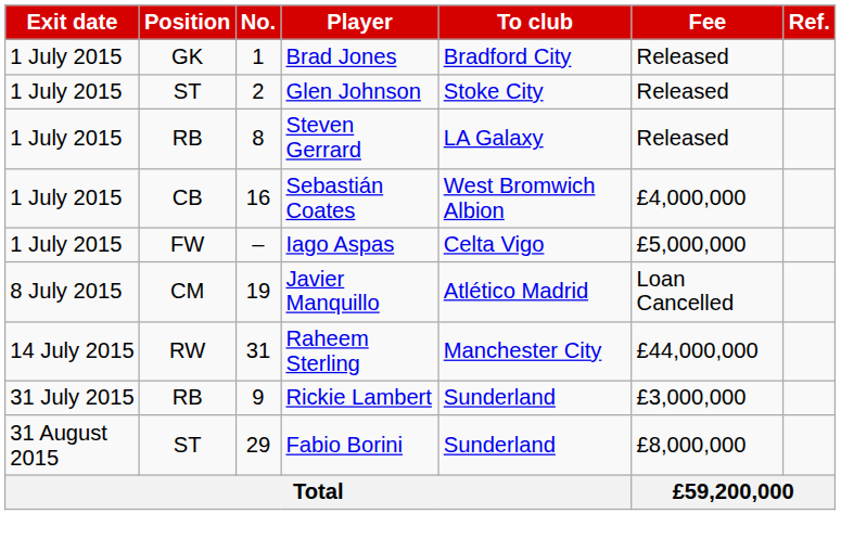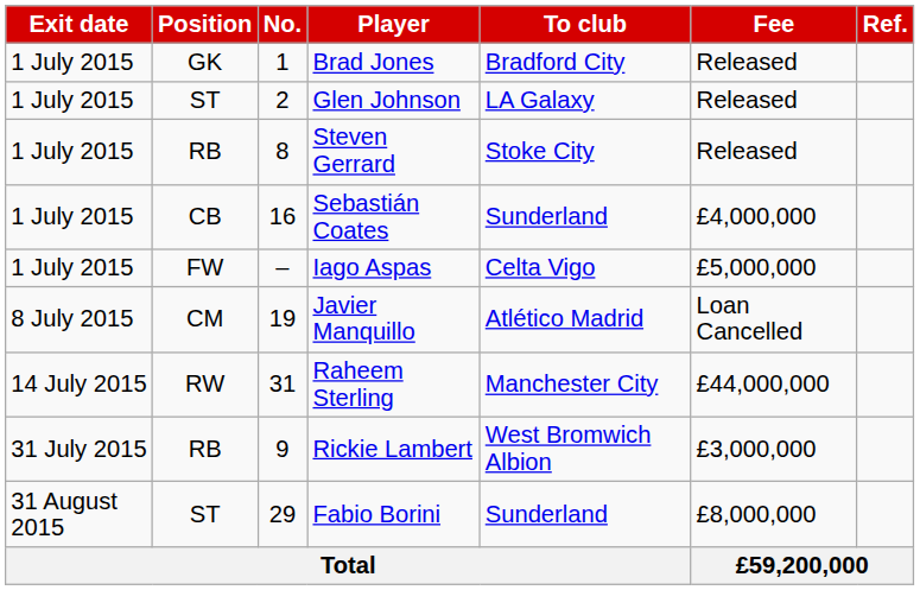Glen Johnson | To club: Stoke City -> LA Galaxy
Steven Gerrard | To club: LA Galaxy -> Stoke City
Sebastián Coates | To club: West Bromwich Albion -> Sunderland
Rickie Lambert | To club: Sunderland -> West Bromwich Albion
